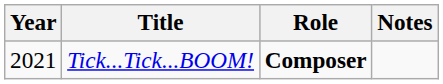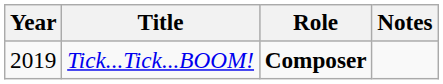Tick...Tick...BOOM! | Year: 2021 -> 2019
